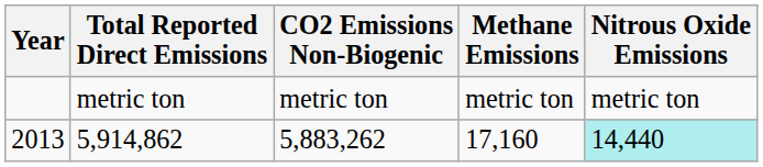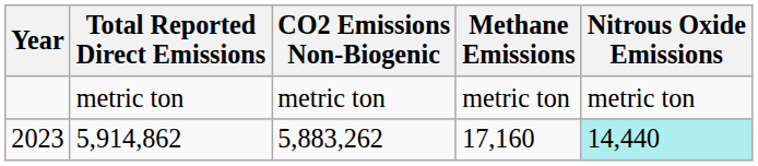5,914,862 | Year: 2013 -> 2023
